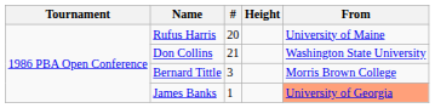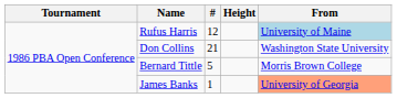Rufus Harris | #: 20 -> 12
Rufus Harris | From: no background -> lightblue background
Bernard Tittle | #: 3 -> 5
